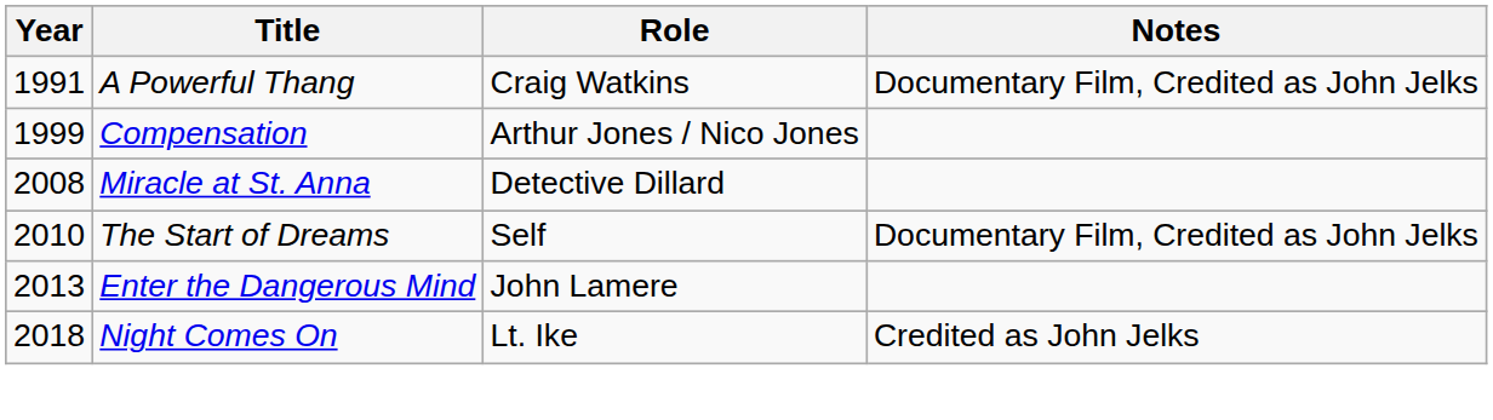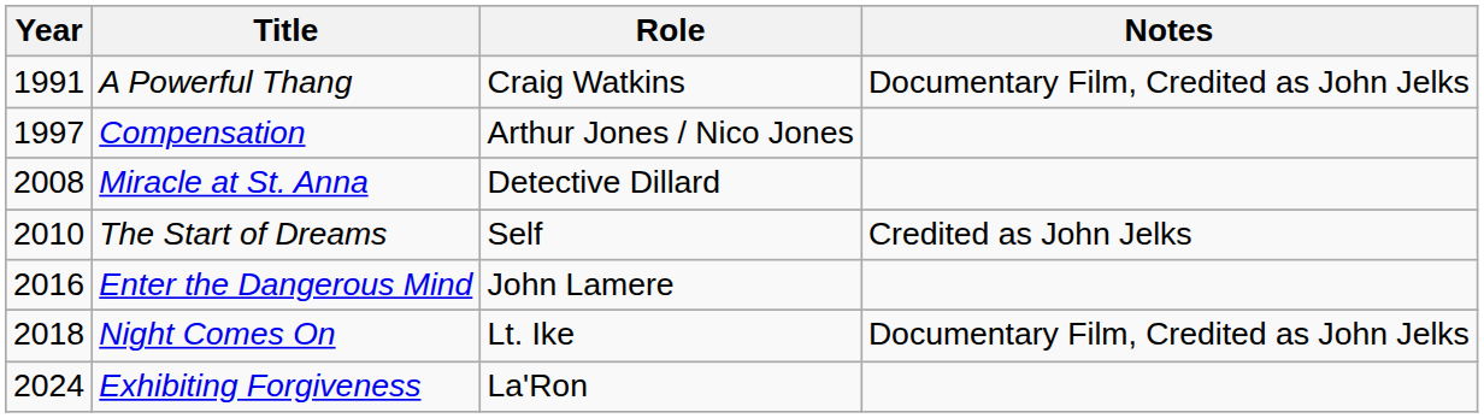Compensation | Year: 1999 -> 1997
The Start of Dreams | Notes: Documentary Film, Credited as John Jelks -> Credited as John Jelks
Enter the Dangerous Mind | Year: 2013 -> 2016
Night Comes On | Notes: Credited as John Jelks -> Documentary Film, Credited as John Jelks
+ row: 2024 | Exhibiting Forgiveness | La'Ron
